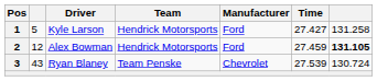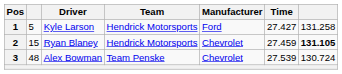2 | column 2: 12 -> 15
2 | Driver: Alex Bowman -> Ryan Blaney
2 | Manufacturer: Ford -> Chevrolet
3 | column 2: 43 -> 48
3 | Driver: Ryan Blaney -> Alex Bowman
